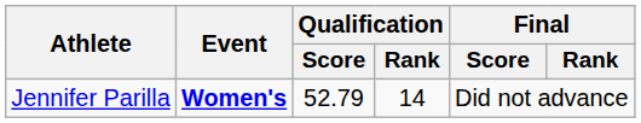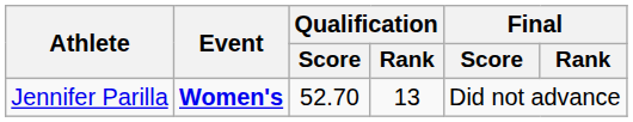Jennifer Parilla | Qualification / Score: 52.79 -> 52.70
Jennifer Parilla | Qualification / Rank: 14 -> 13
